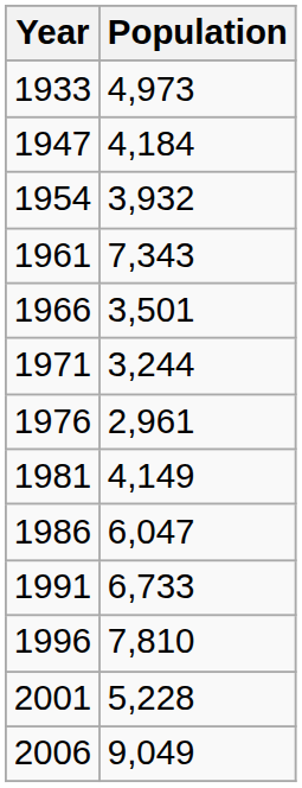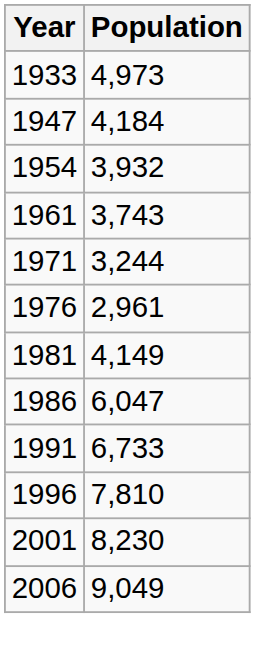1961 | Population: 7,343 -> 3,743
- row: 1966 | 3,501
2001 | Population: 5,228 -> 8,230
